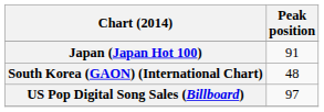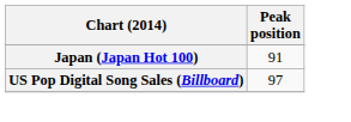- row: South Korea (GAON) (International Chart) | 48
